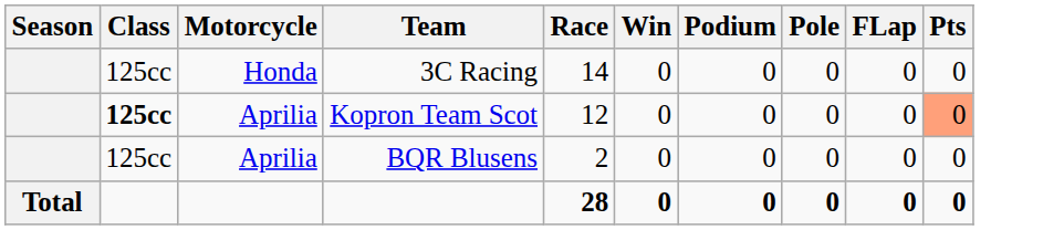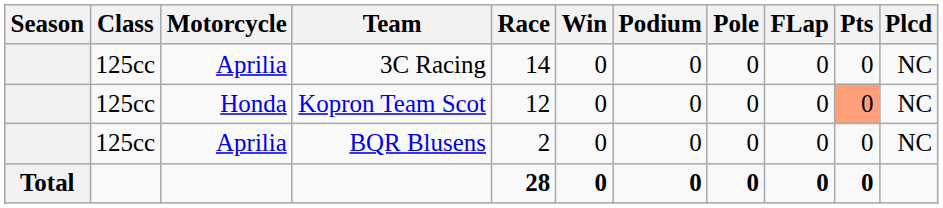+ column: Plcd | NC | NC | NC
3C Racing | Motorcycle: Honda -> Aprilia
Kopron Team Scot | Class: bold -> normal
Kopron Team Scot | Motorcycle: Aprilia -> Honda
